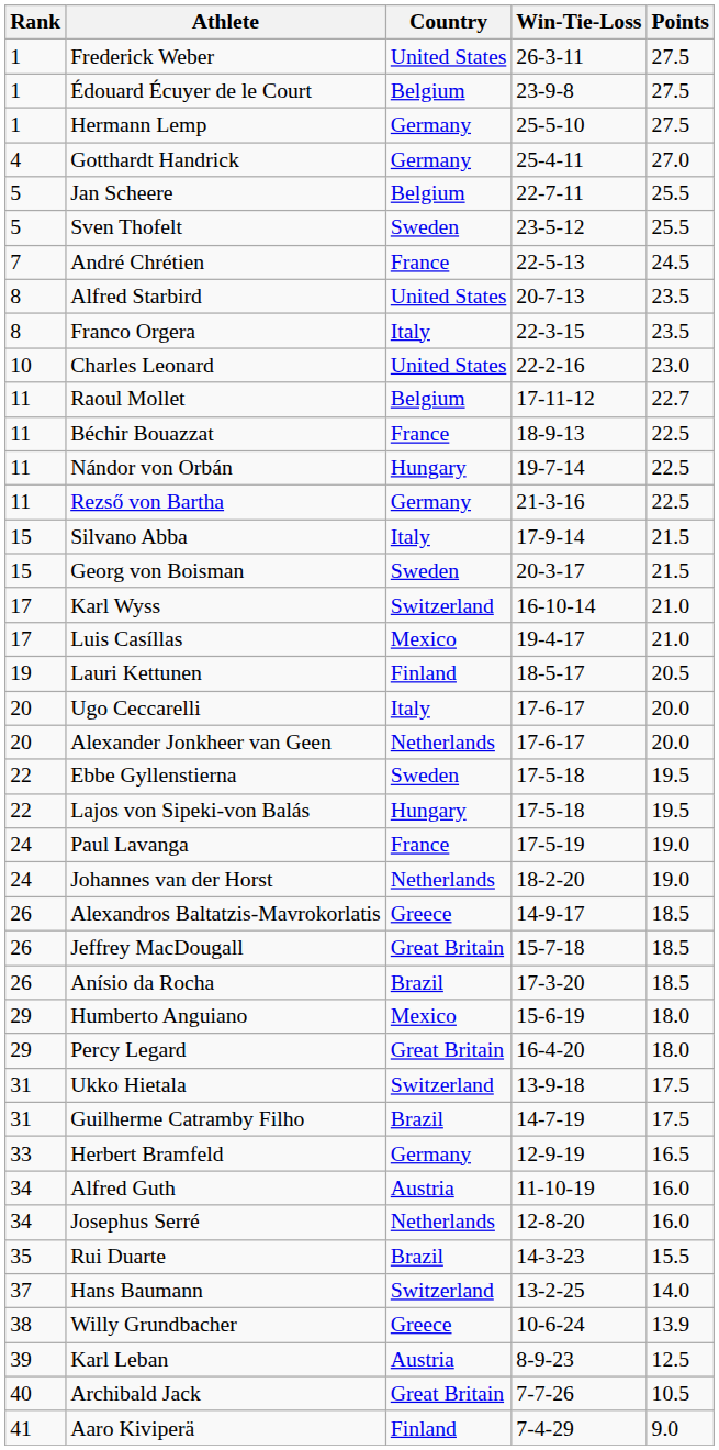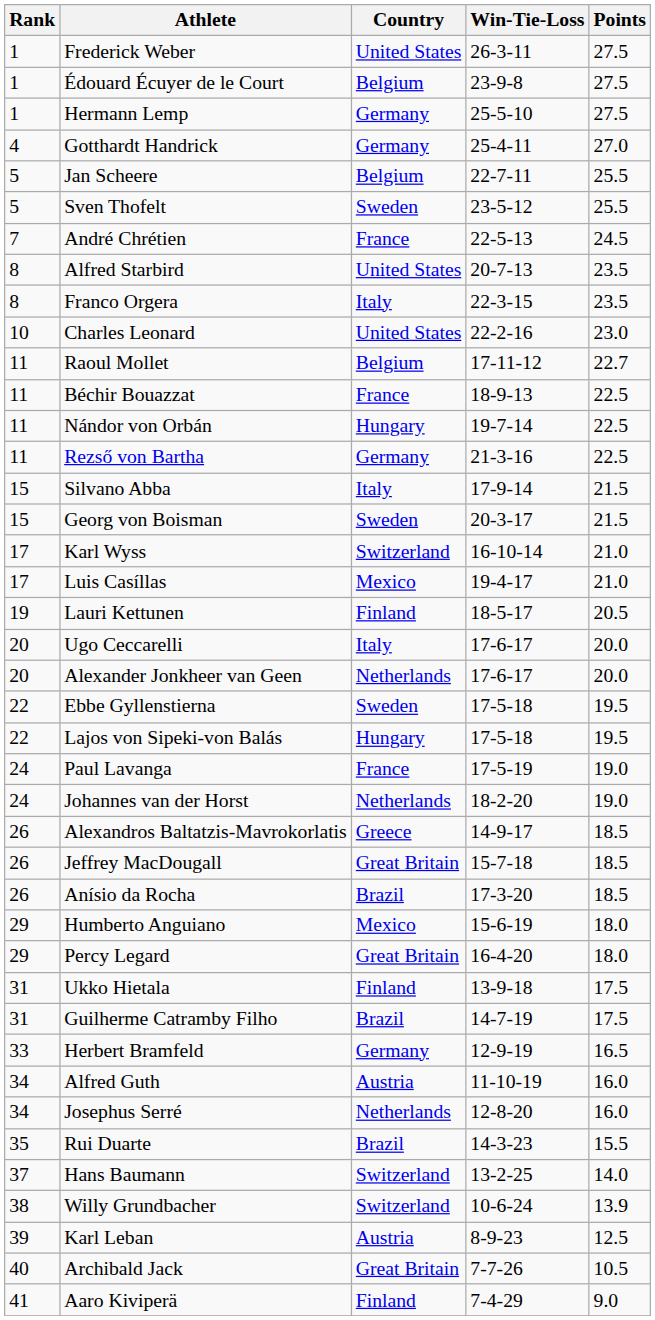Ukko Hietala | Country: Switzerland -> Finland
Willy Grundbacher | Country: Greece -> Switzerland
